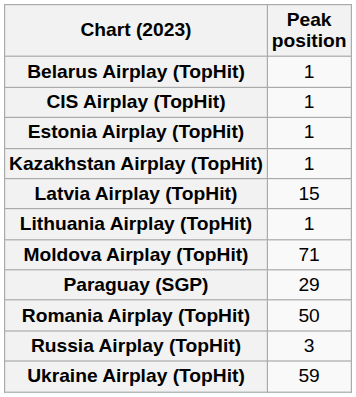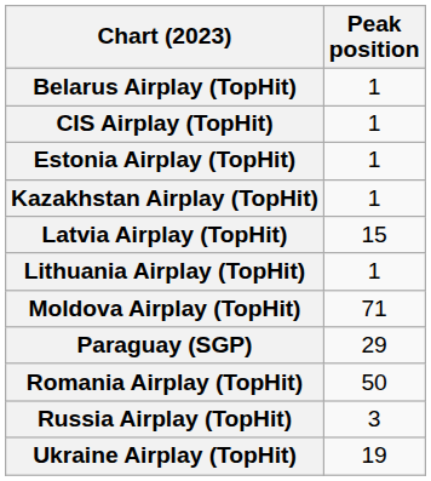Ukraine Airplay (TopHit) | Peak position: 59 -> 19
